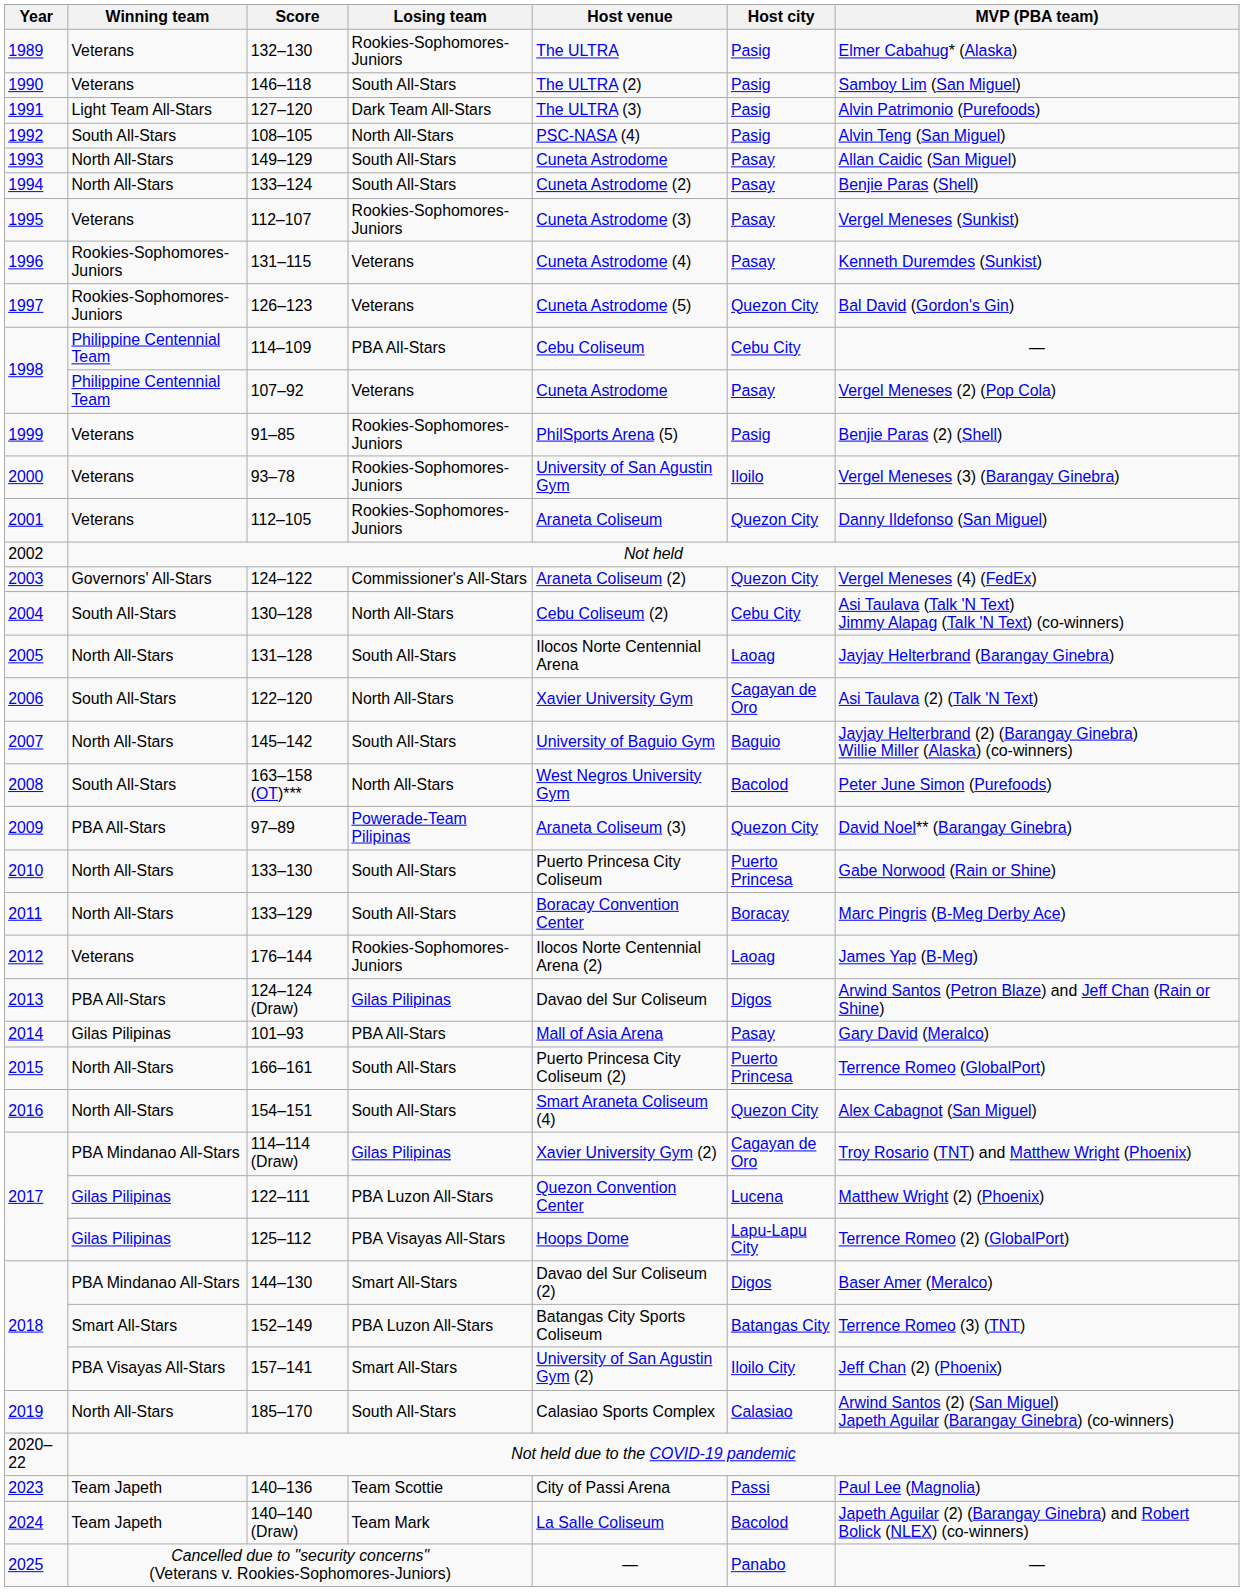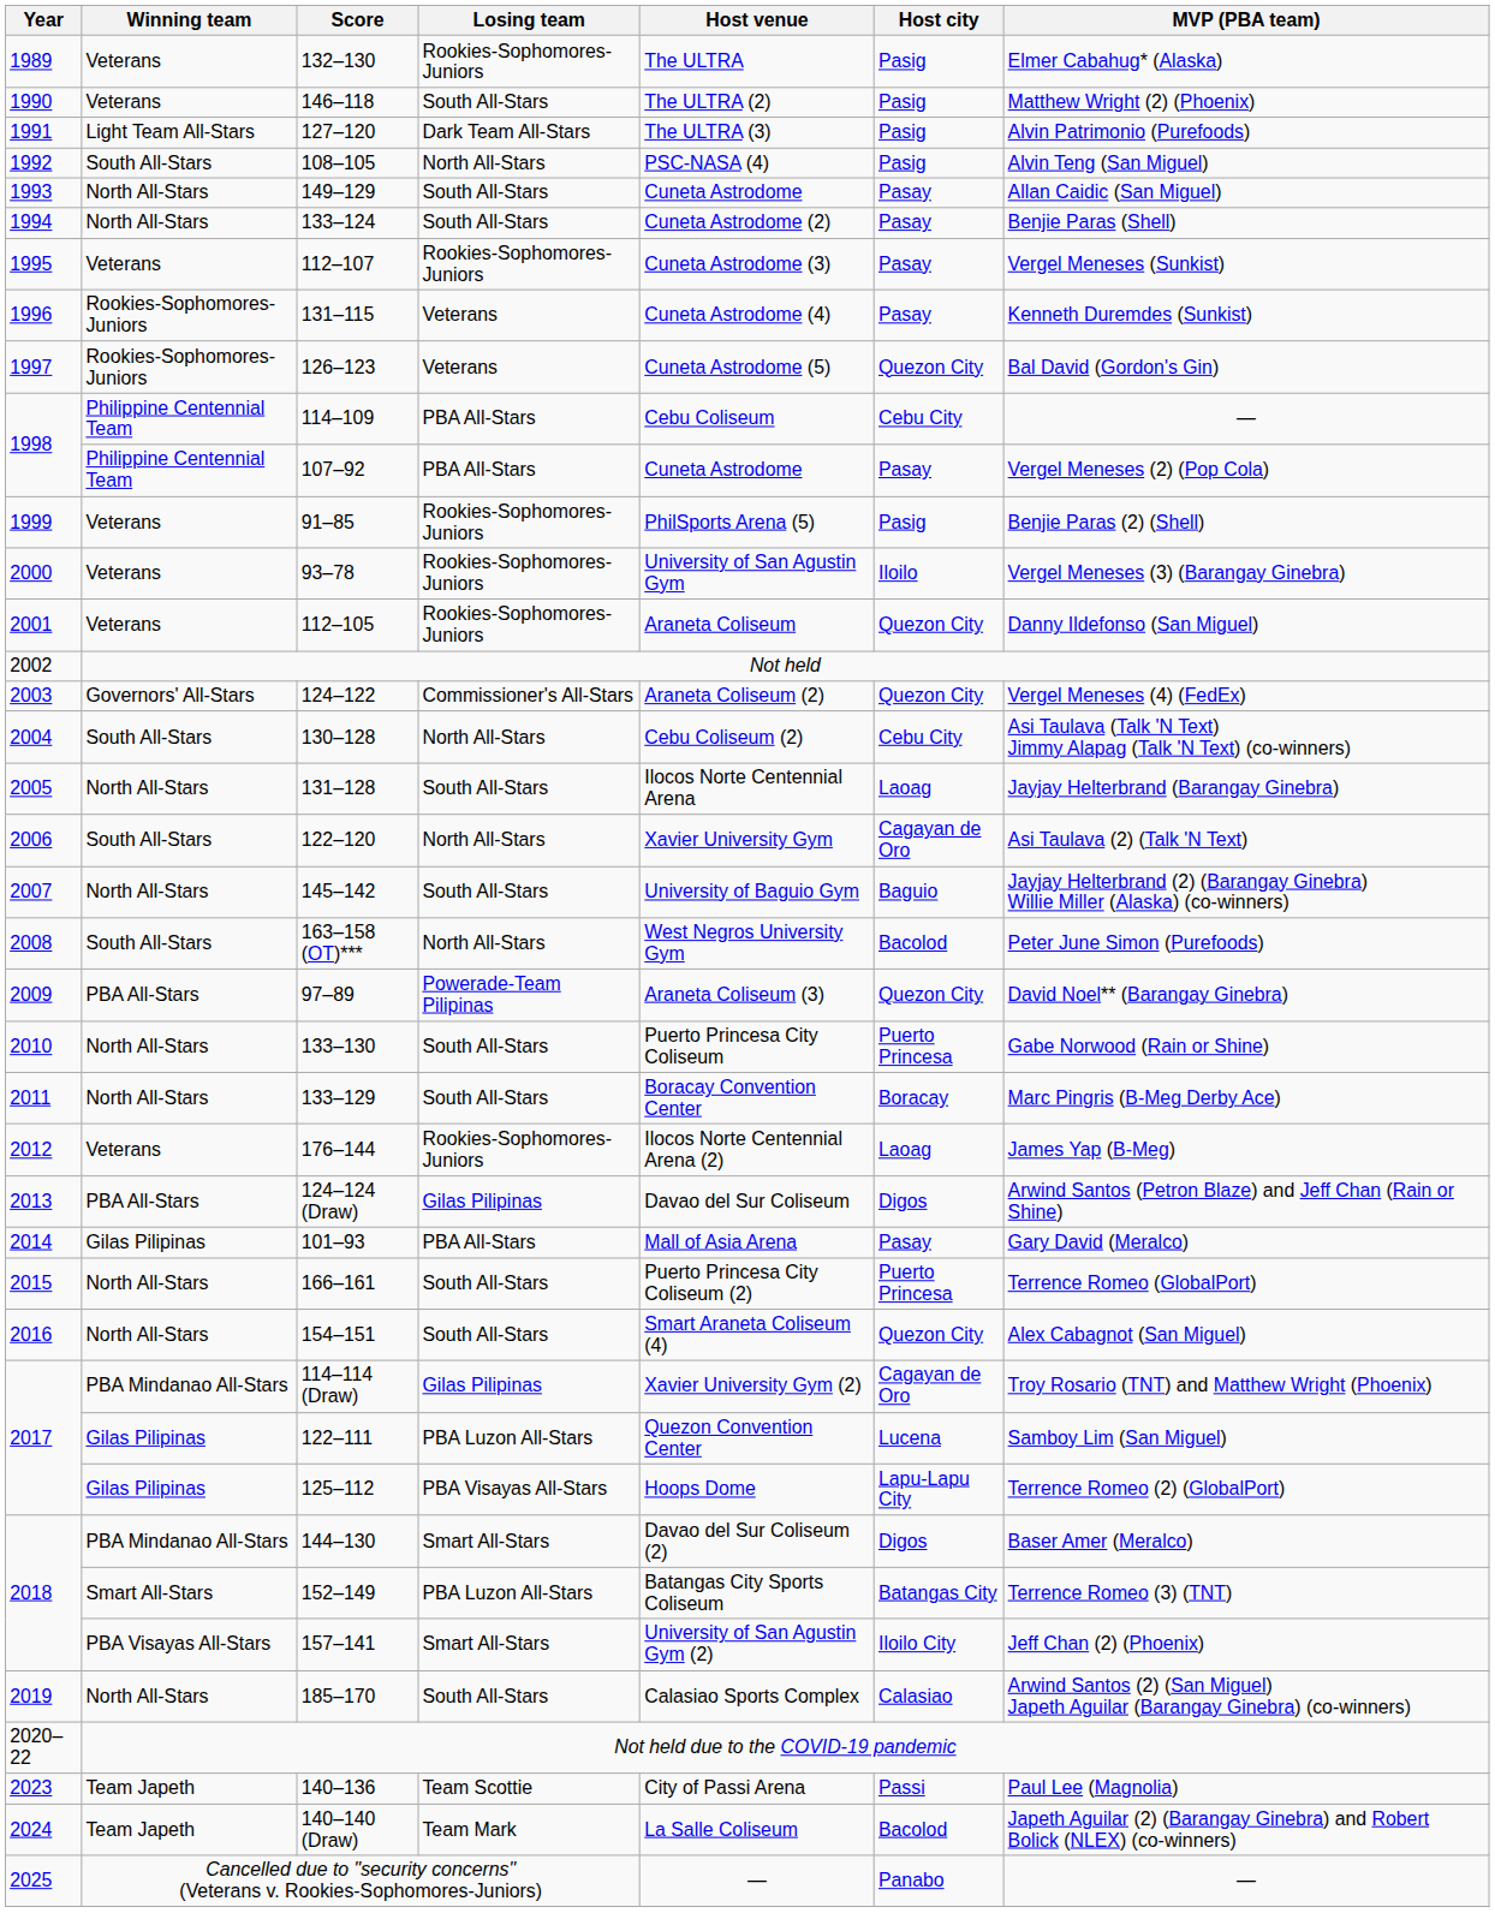146–118 | MVP (PBA team): Samboy Lim (San Miguel) -> Matthew Wright (2) (Phoenix)
107–92 | Losing team: Veterans -> PBA All-Stars
122–111 | MVP (PBA team): Matthew Wright (2) (Phoenix) -> Samboy Lim (San Miguel)
